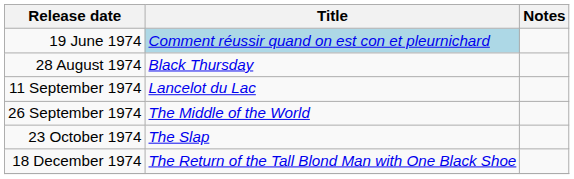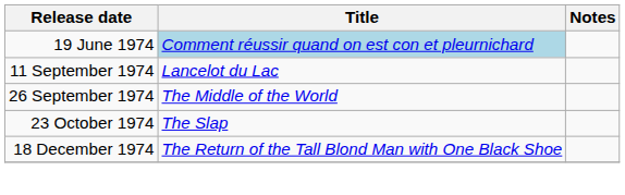- row: 28 August 1974 | Black Thursday
